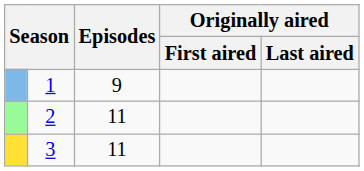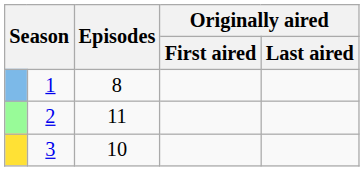1 | Episodes: 9 -> 8
3 | Episodes: 11 -> 10
